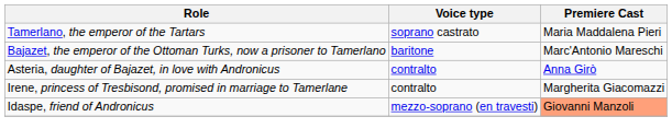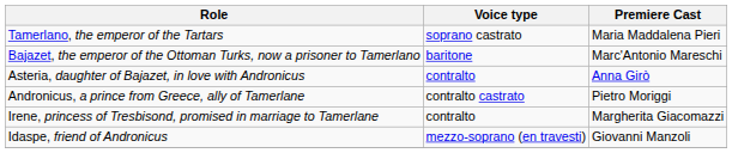+ row: Andronicus, a prince from Greece, ally of Tamerlane | contralto castrato | Pietro Moriggi
Idaspe, friend of Andronicus | Premiere Cast: lightsalmon background -> no background
